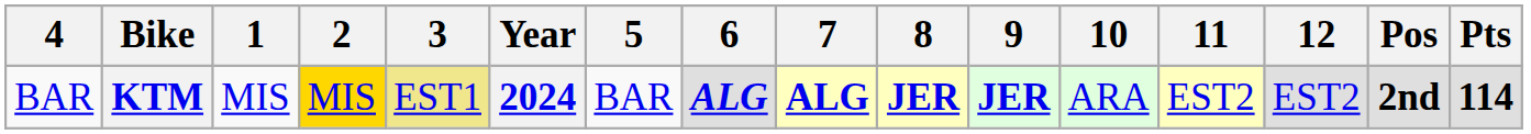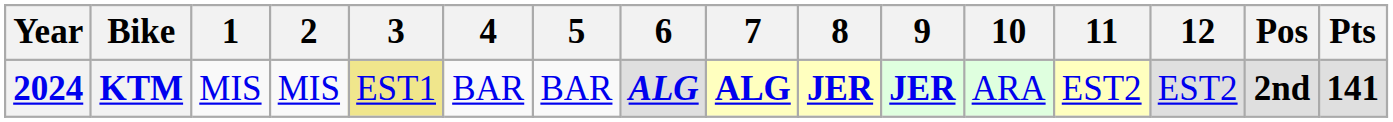columns swapped: Year <-> 4
KTM | 2: gold background -> no background
KTM | Pts: 114 -> 141
